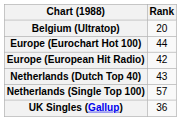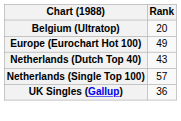Europe (Eurochart Hot 100) | Rank: 44 -> 49
- row: Europe (European Hit Radio) | 42
